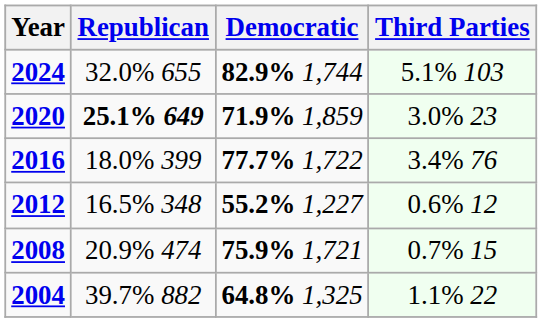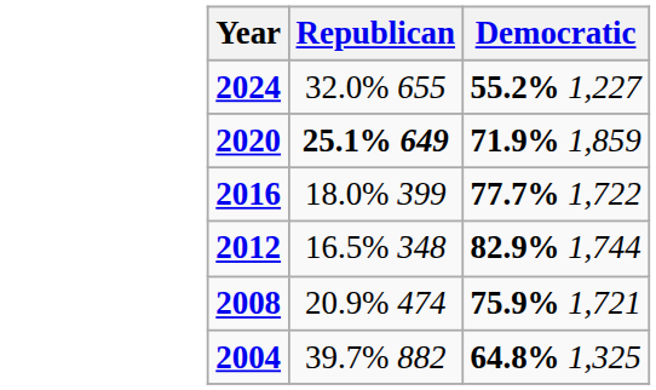- column: Third Parties | 5.1% 103 | 3.0% 23 | 3.4% 76 | 0.6% 12 | 0.7% 15 | 1.1% 22
2024 | Democratic: 82.9% 1,744 -> 55.2% 1,227
2012 | Democratic: 55.2% 1,227 -> 82.9% 1,744
